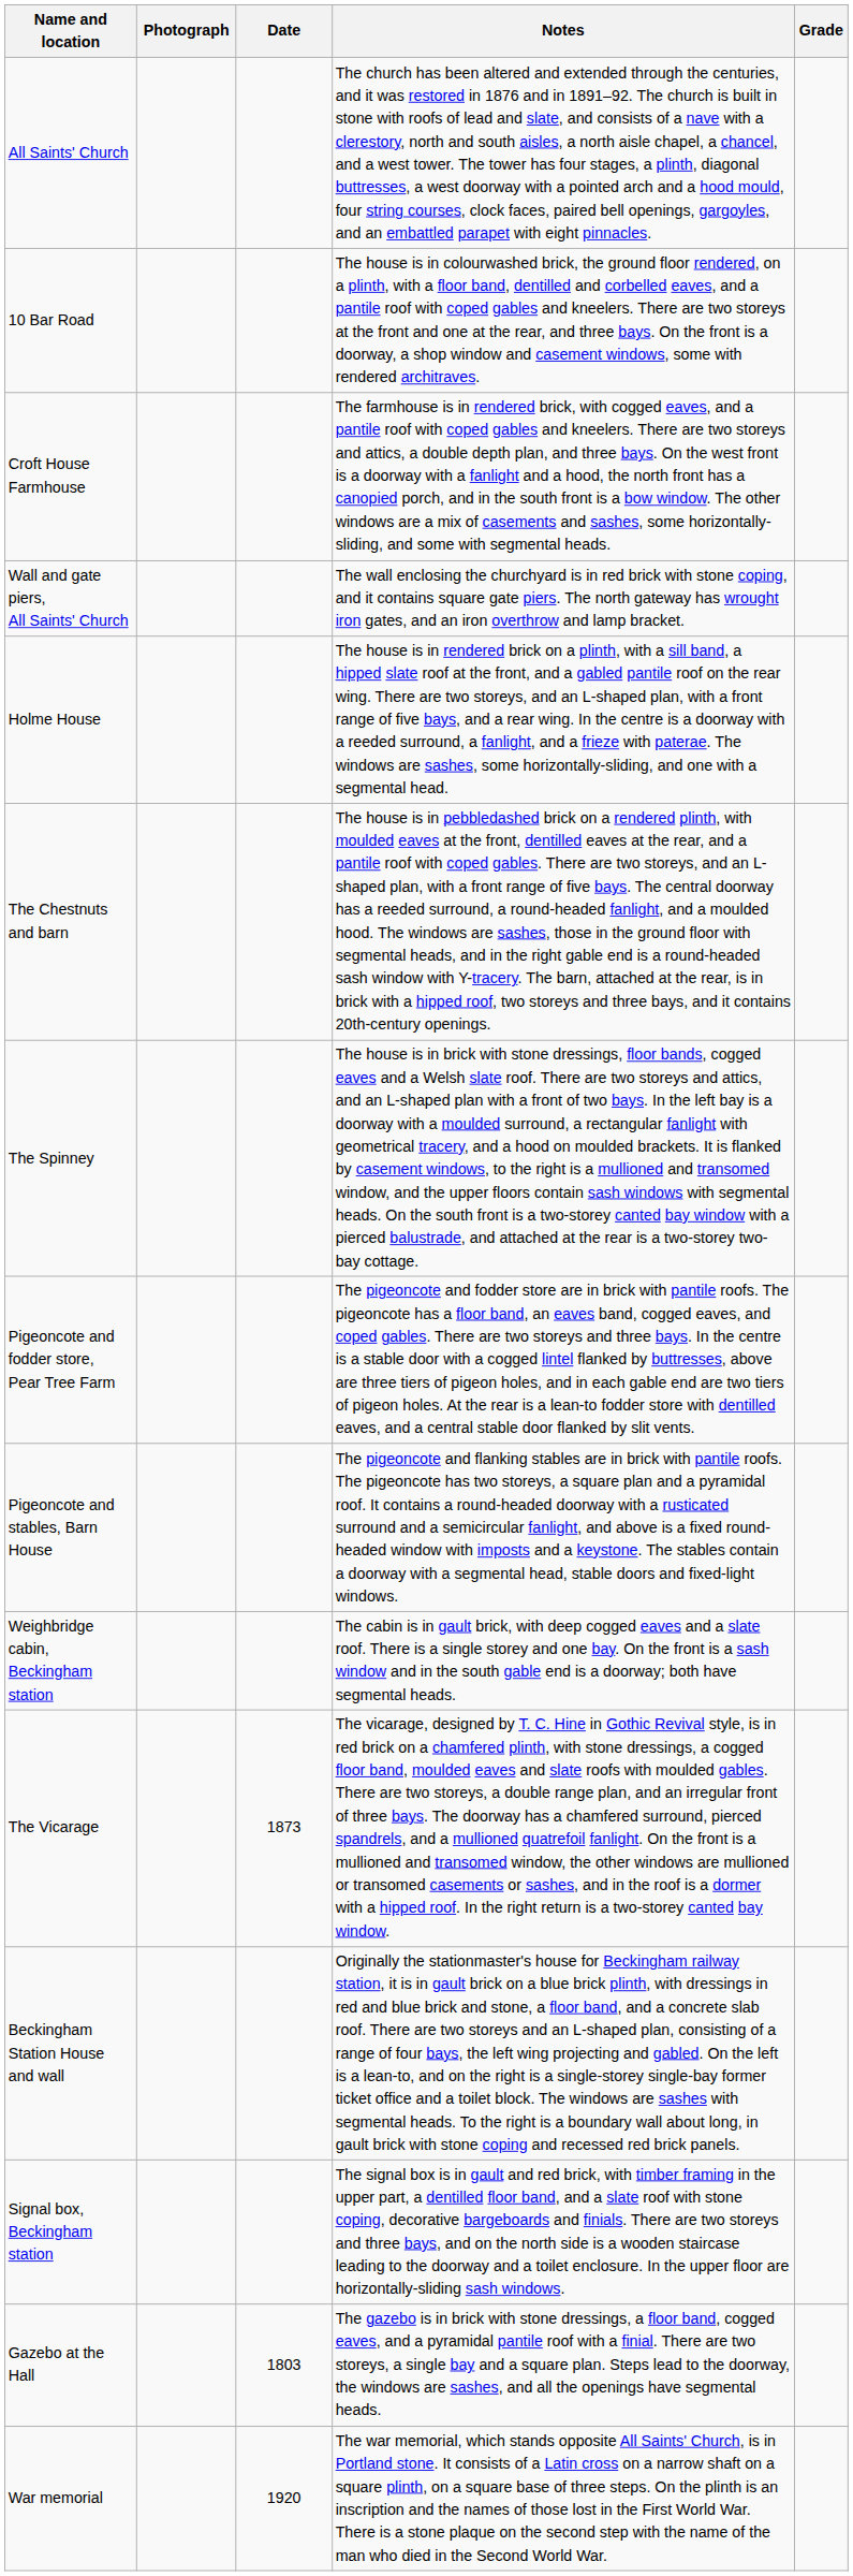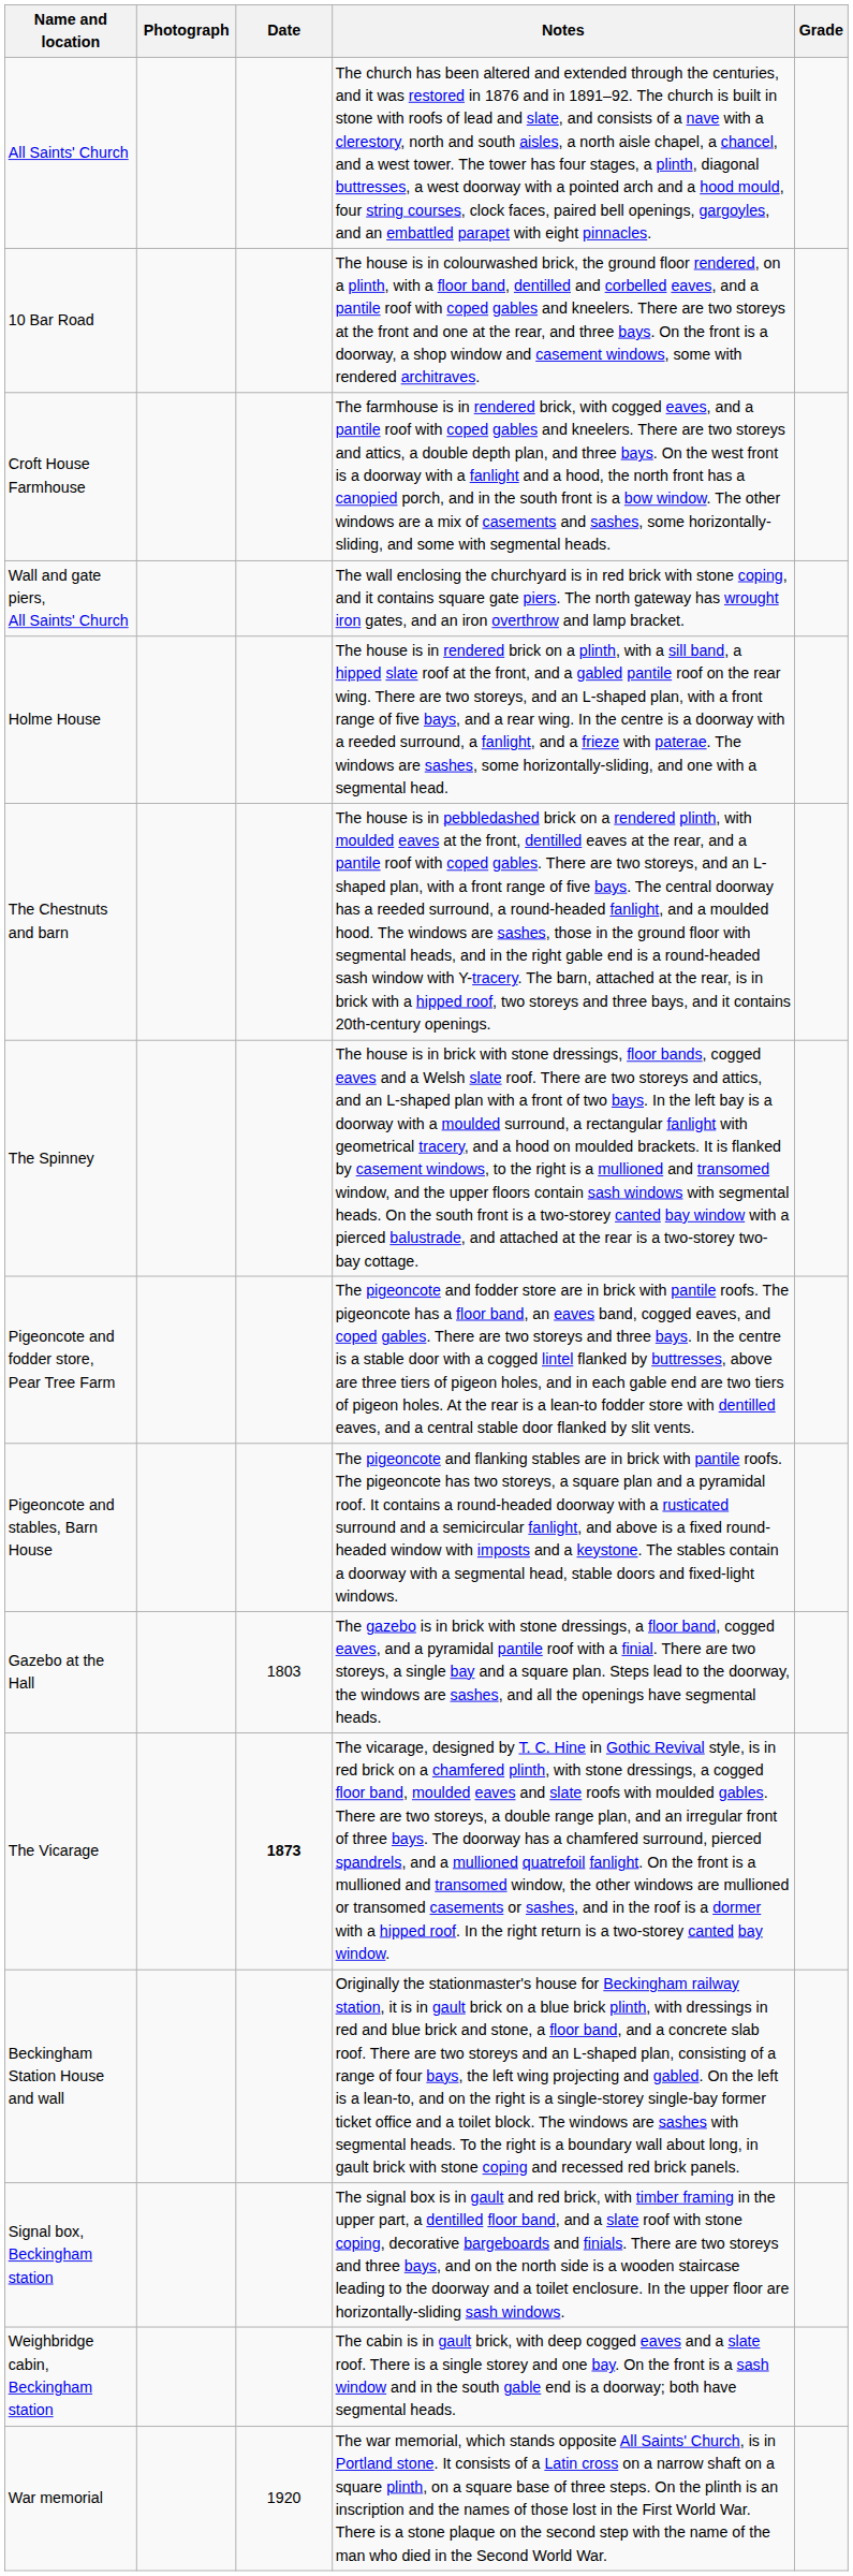rows swapped: Gazebo at the Hall <-> Weighbridge cabin, Beckingham station
The Vicarage | Date: normal -> bold
